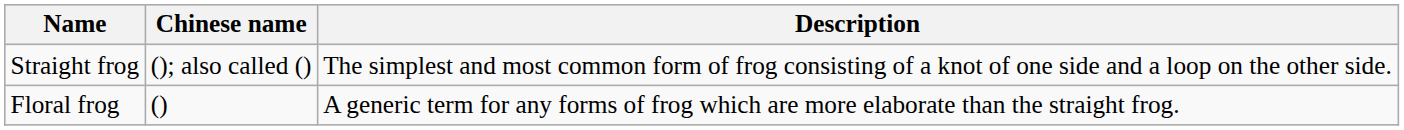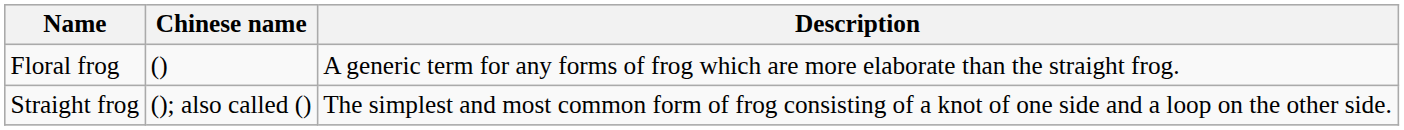rows swapped: Straight frog <-> Floral frog
